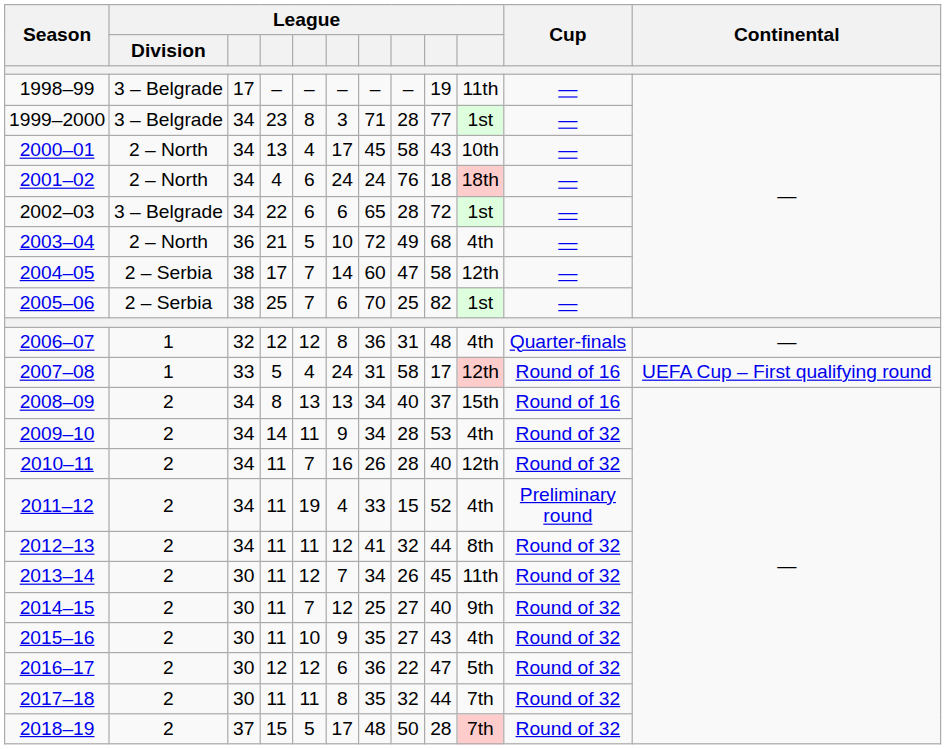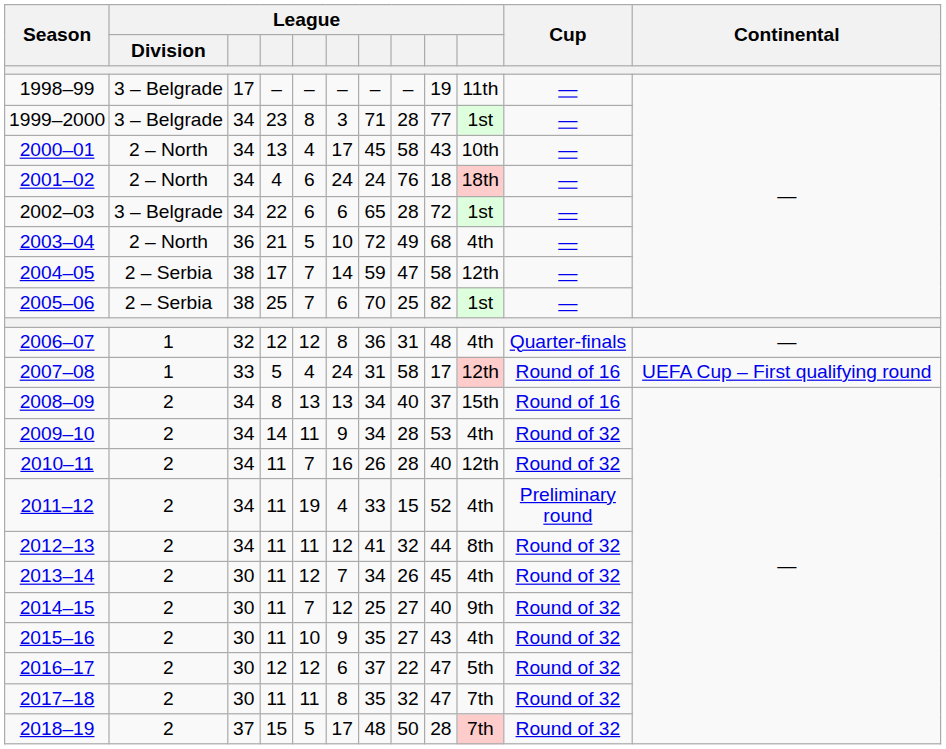2004–05 | column 7: 60 -> 59
2013–14 | column 10: 11th -> 4th
2016–17 | column 7: 36 -> 37
2017–18 | column 9: 44 -> 47
